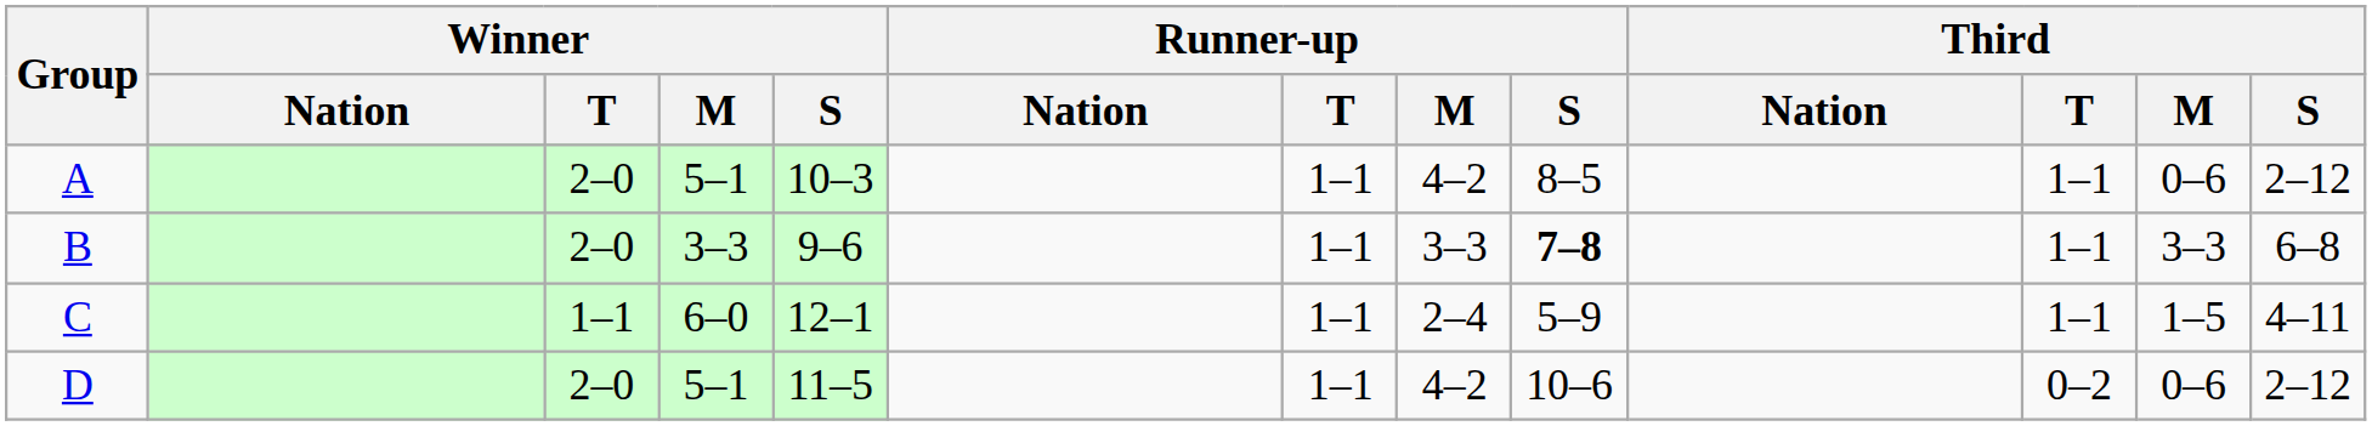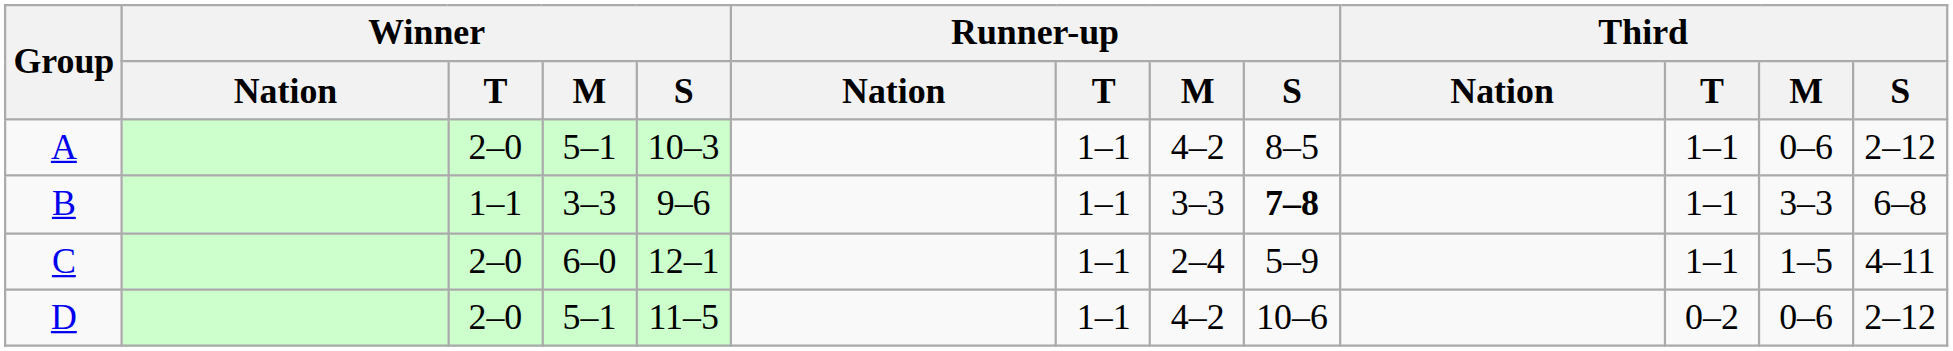B | Winner / T: 2–0 -> 1–1
C | Winner / T: 1–1 -> 2–0
